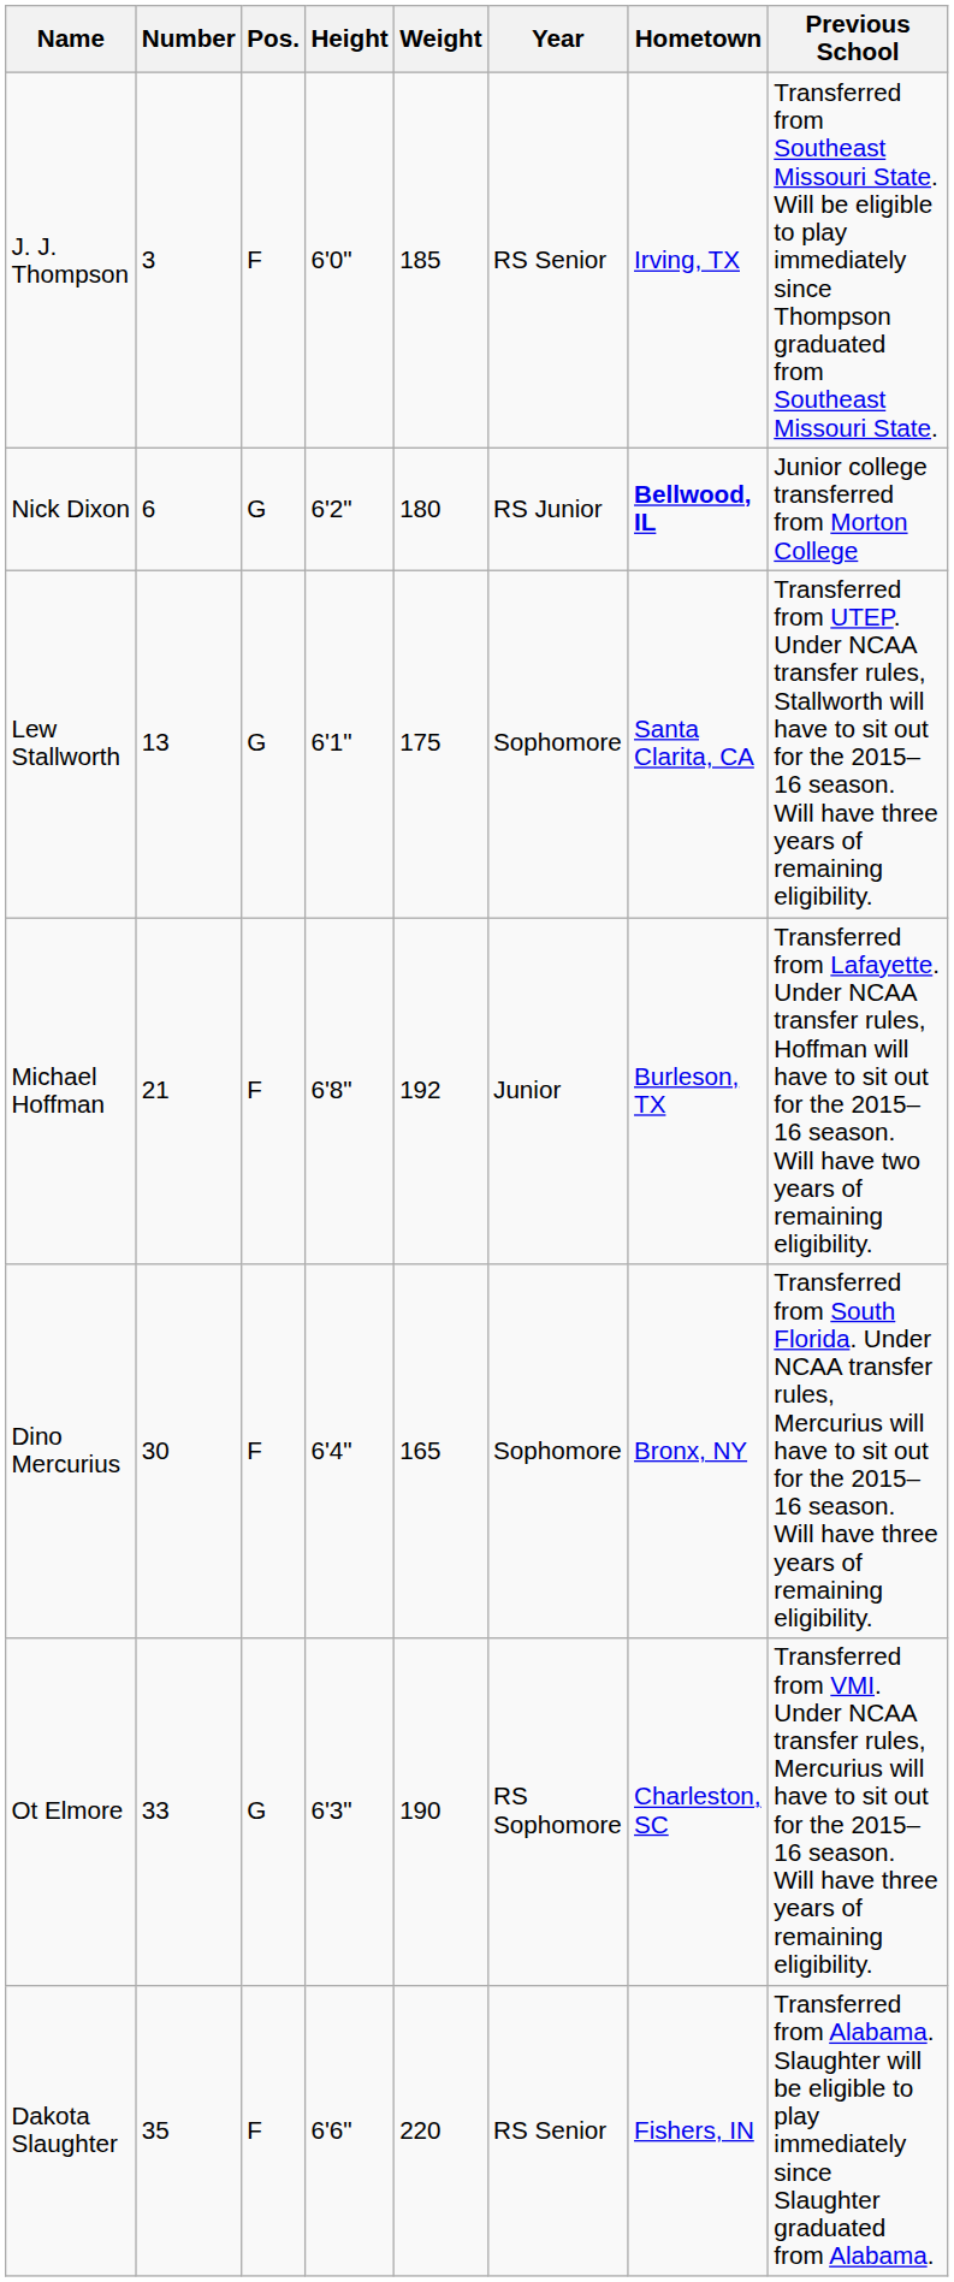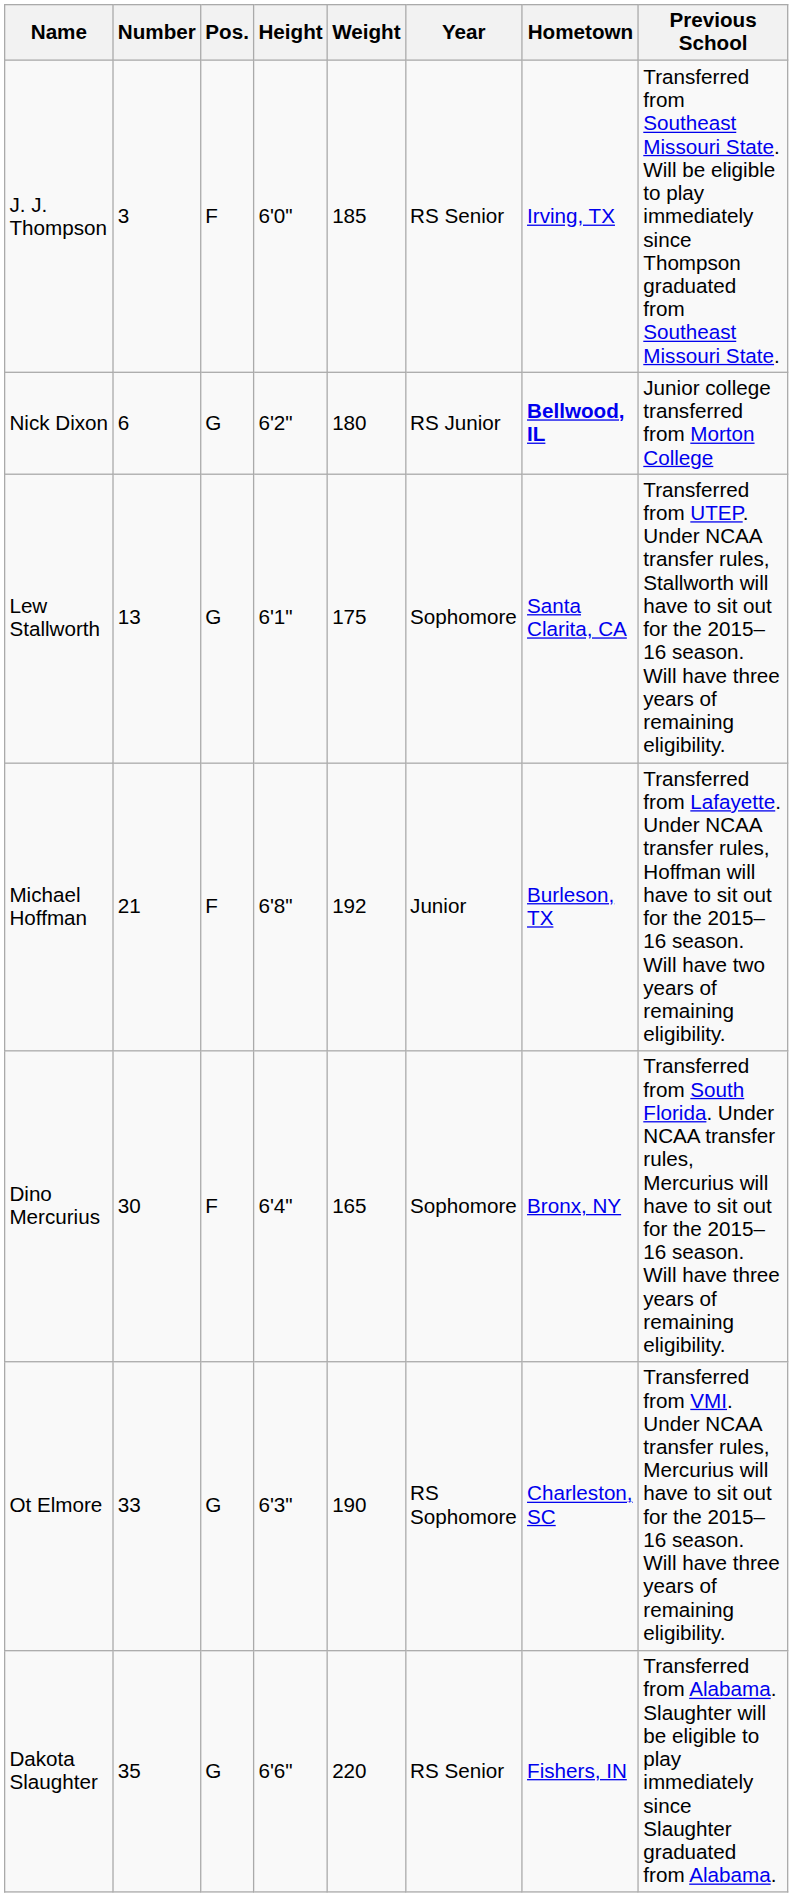Dakota Slaughter | Pos.: F -> G
